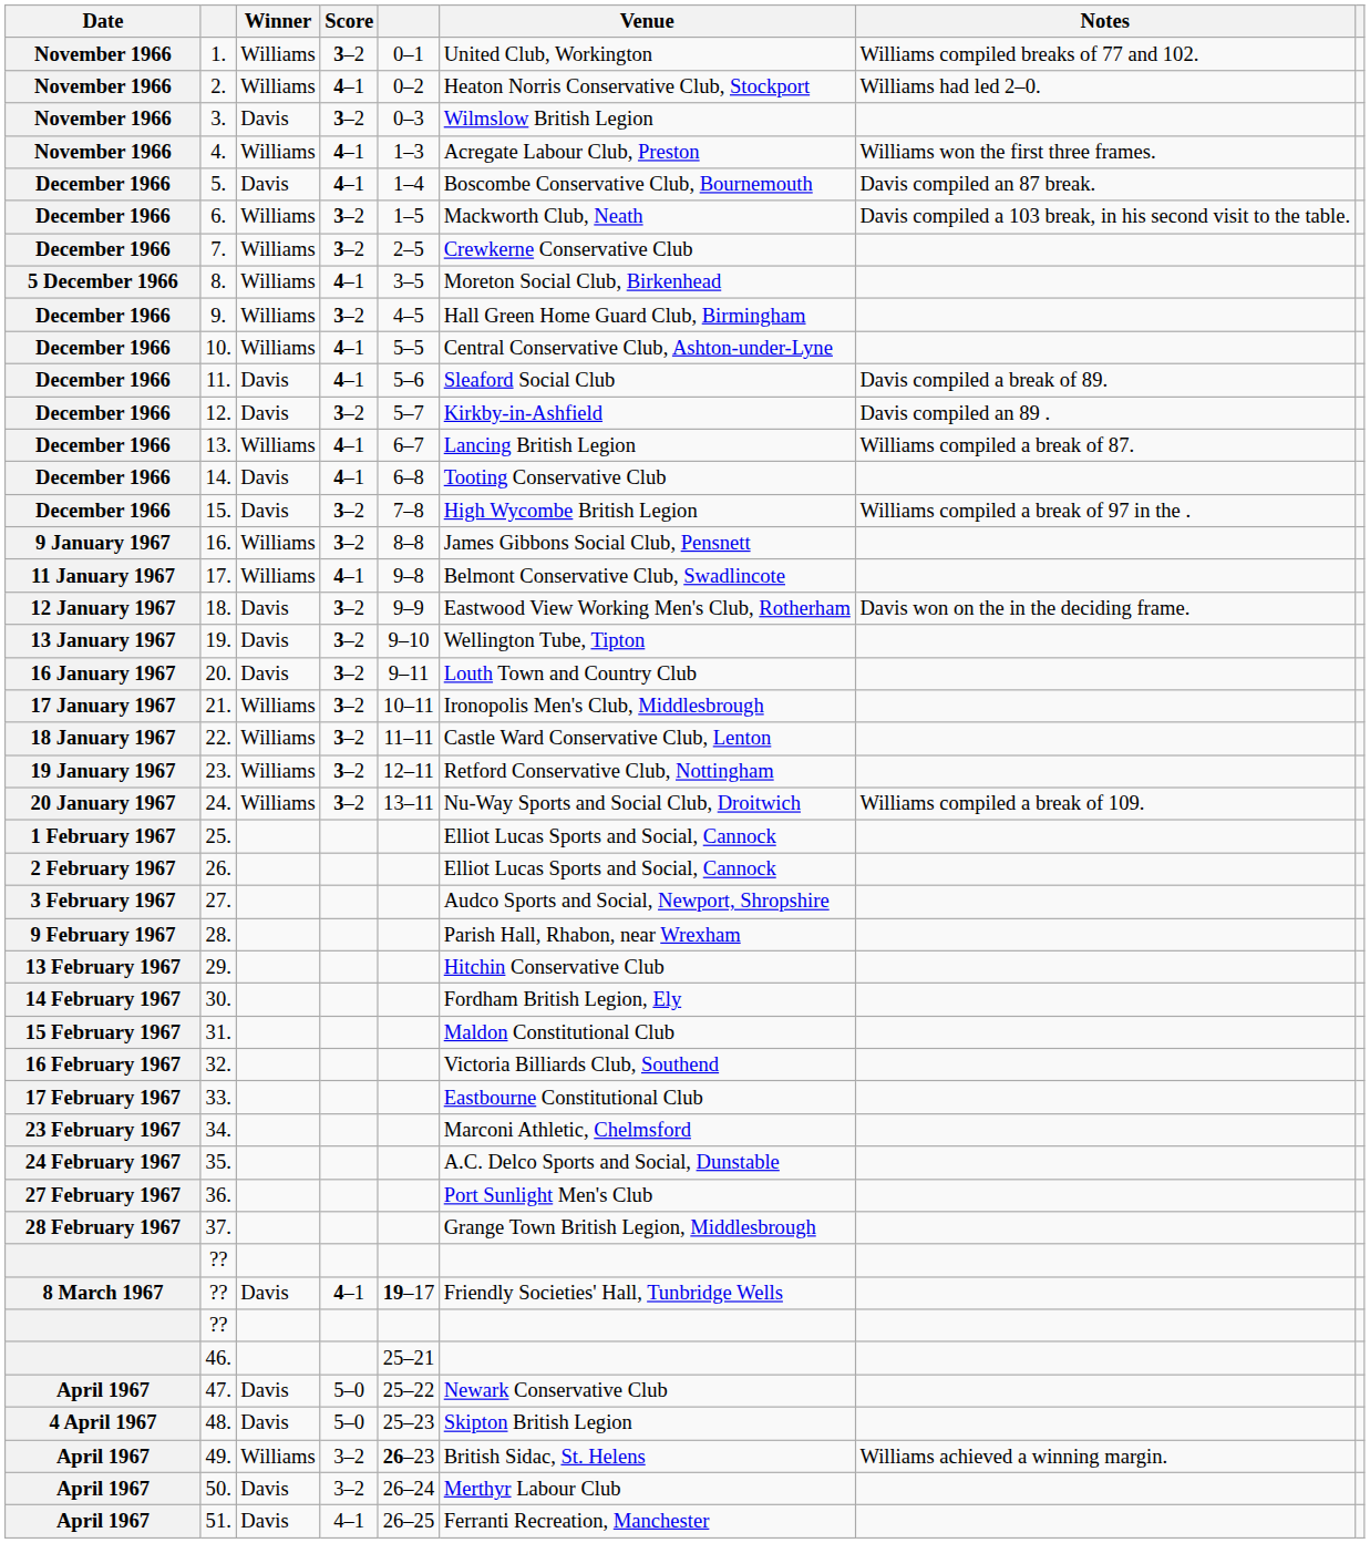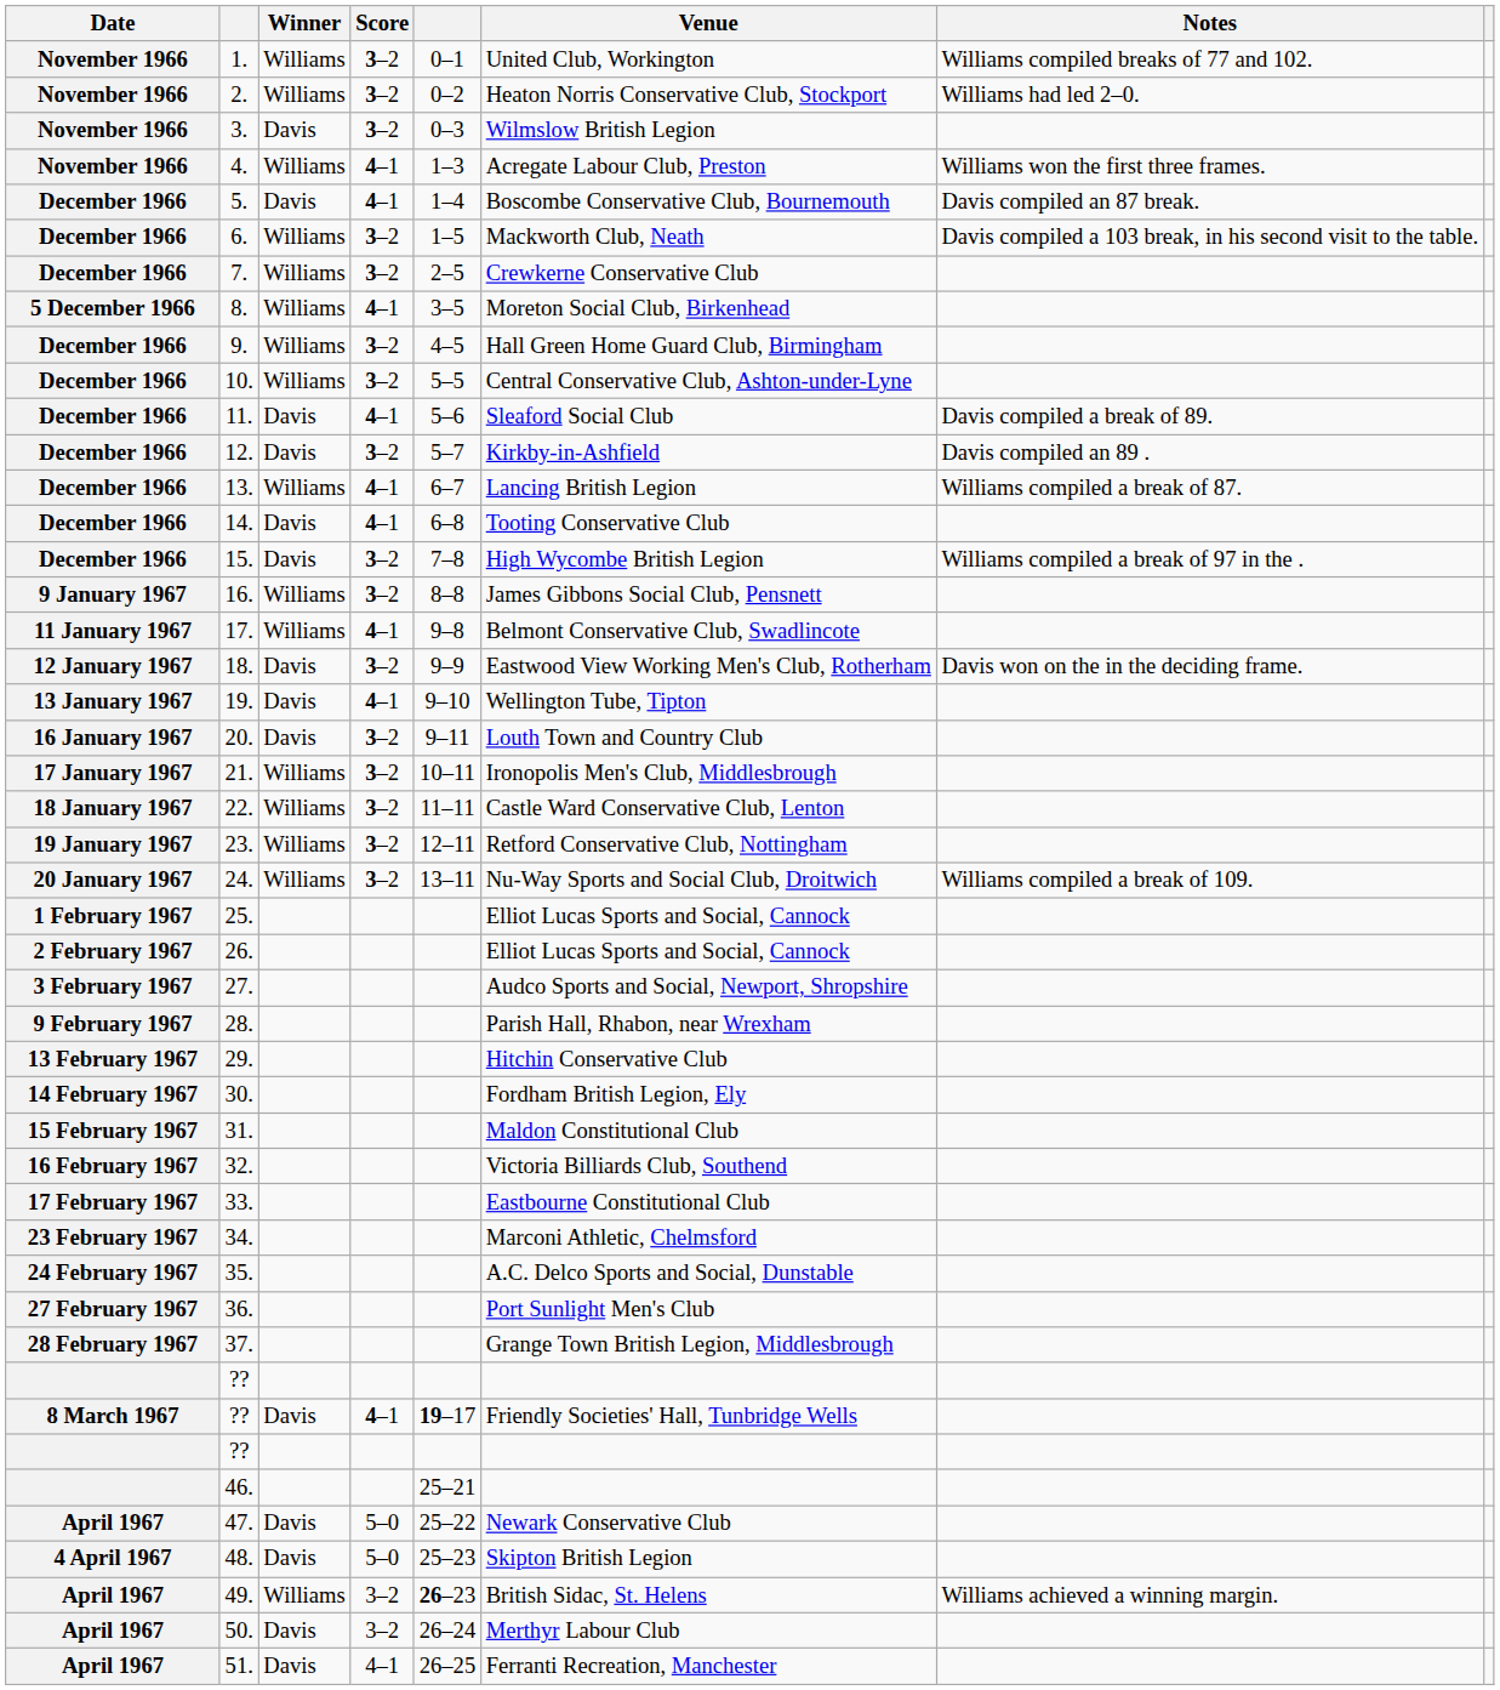2. | Score: 4–1 -> 3–2
10. | Score: 4–1 -> 3–2
19. | Score: 3–2 -> 4–1
